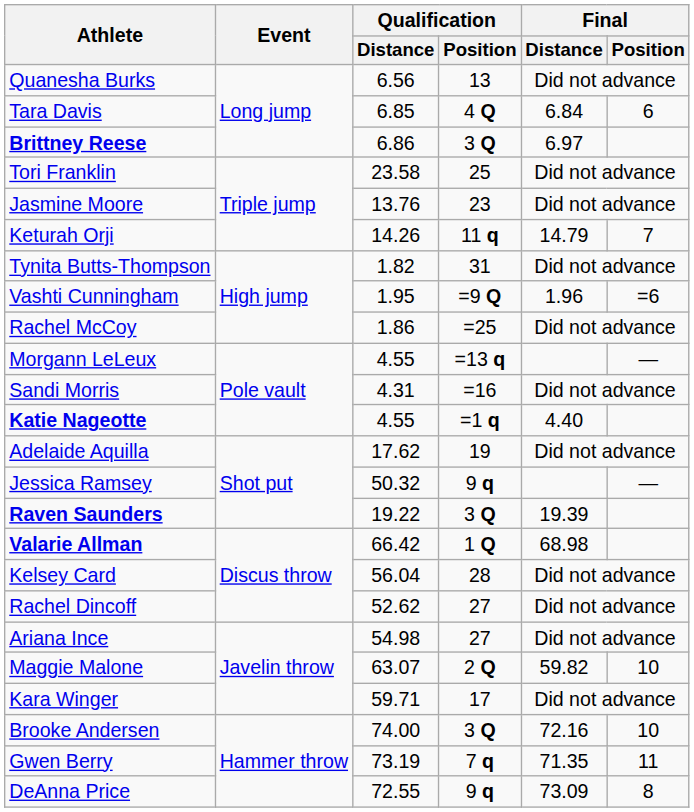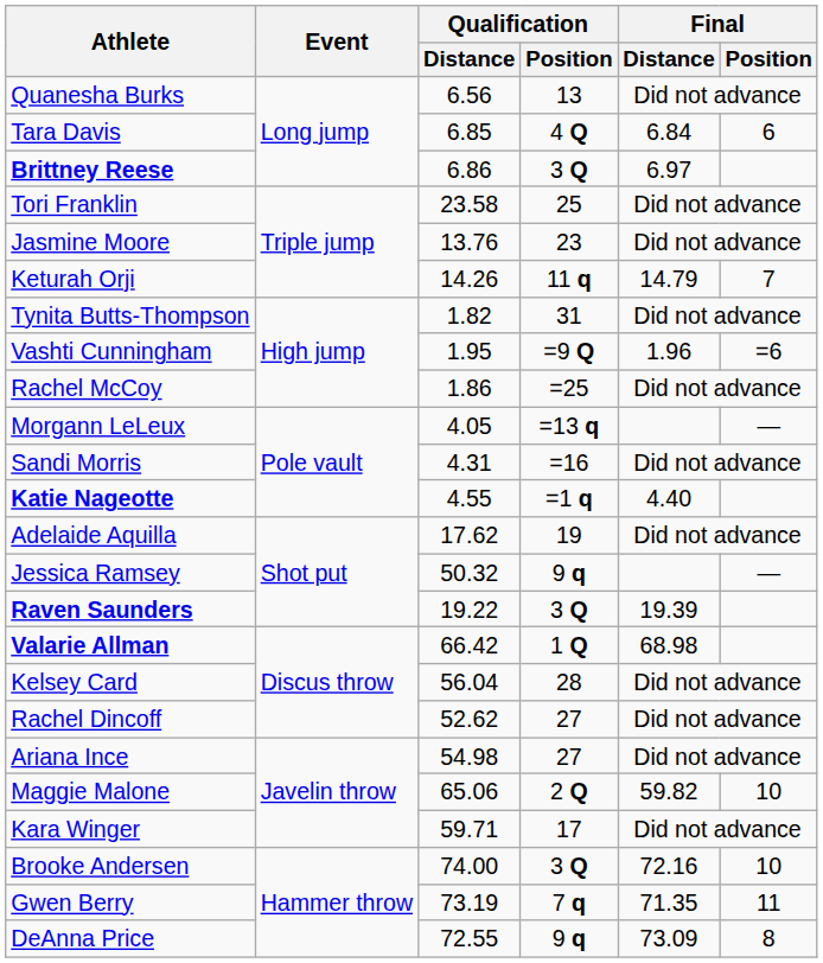Morgann LeLeux | Qualification / Distance: 4.55 -> 4.05
Maggie Malone | Qualification / Distance: 63.07 -> 65.06
